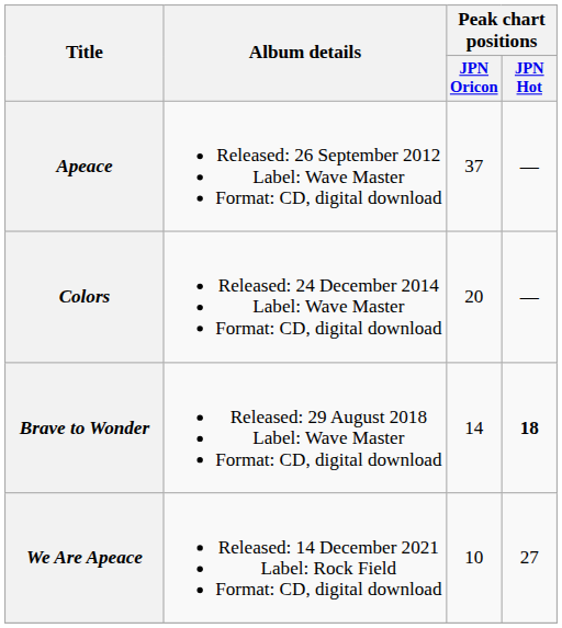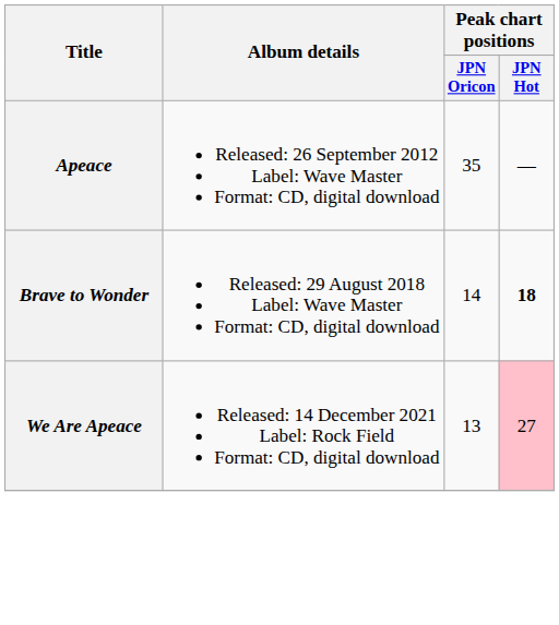Apeace | Peak chart positions / JPN Oricon: 37 -> 35
- row: Colors | Released: 24 December 2014 Label: Wave Master Format: CD, digital download | 20 | —
We Are Apeace | Peak chart positions / JPN Oricon: 10 -> 13
We Are Apeace | Peak chart positions / JPN Hot: no background -> pink background
